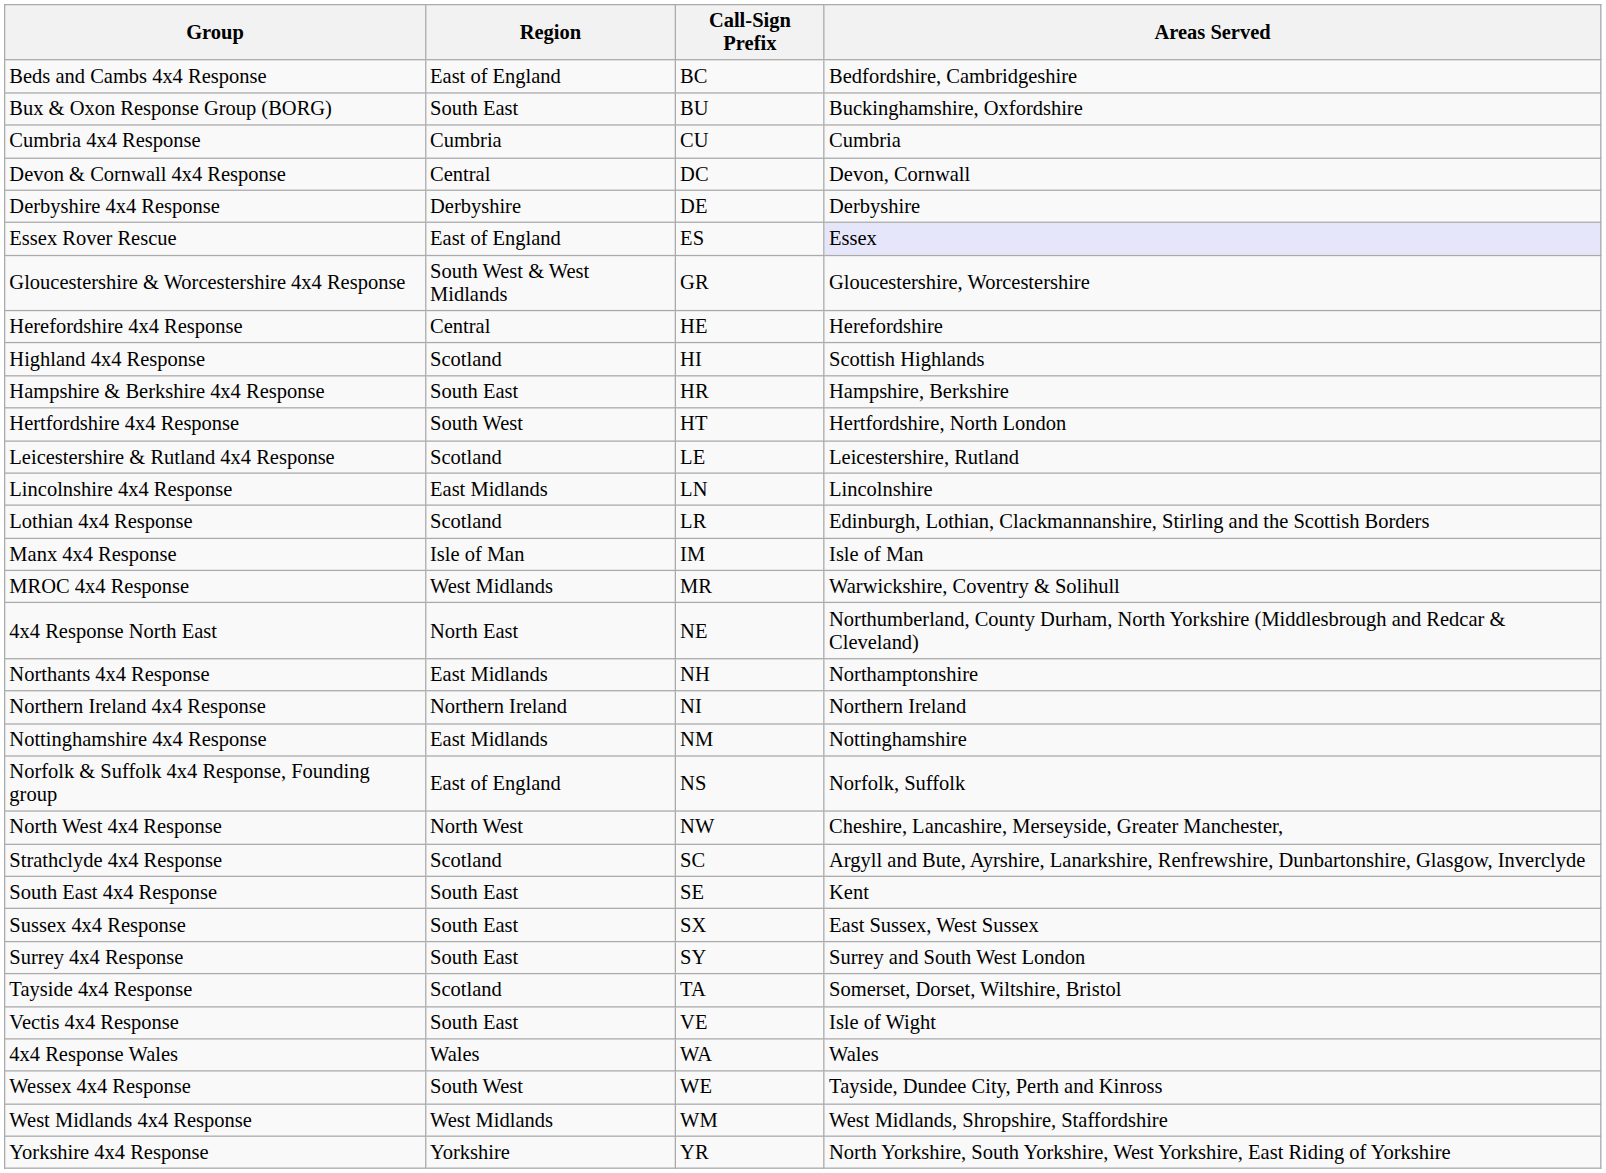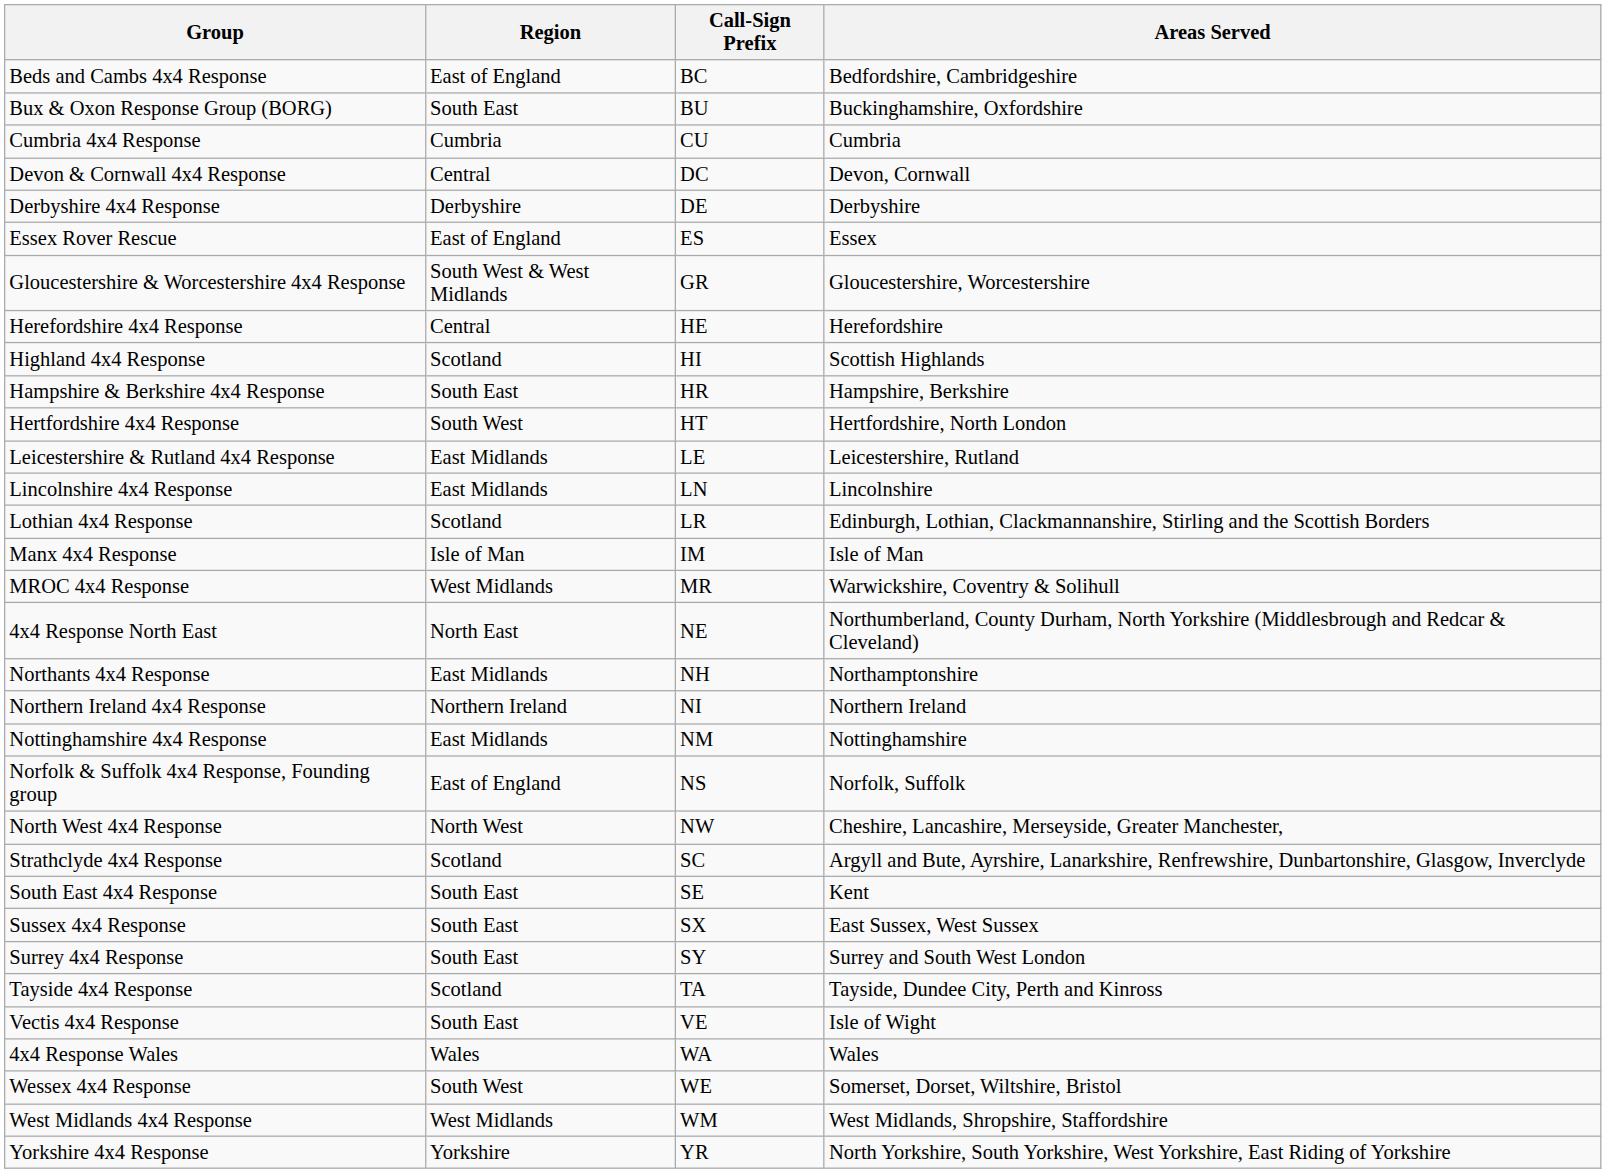Essex Rover Rescue | Areas Served: lavender background -> no background
Leicestershire & Rutland 4x4 Response | Region: Scotland -> East Midlands
Tayside 4x4 Response | Areas Served: Somerset, Dorset, Wiltshire, Bristol -> Tayside, Dundee City, Perth and Kinross
Wessex 4x4 Response | Areas Served: Tayside, Dundee City, Perth and Kinross -> Somerset, Dorset, Wiltshire, Bristol
